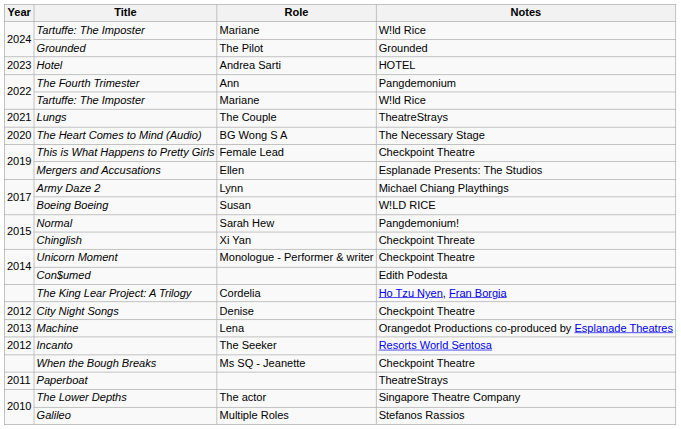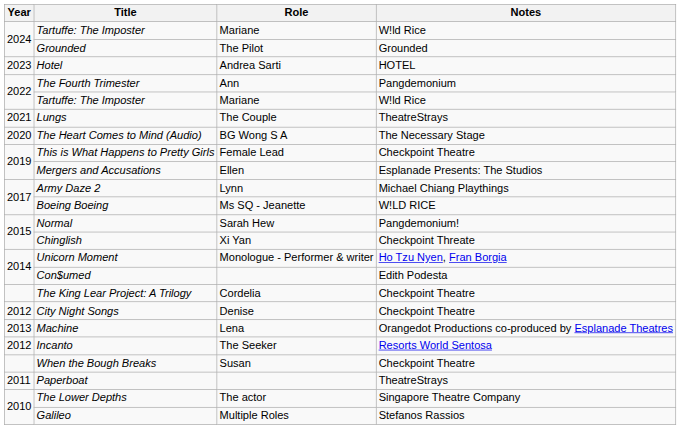Boeing Boeing | Role: Susan -> Ms SQ - Jeanette
Unicorn Moment | Notes: Checkpoint Theatre -> Ho Tzu Nyen, Fran Borgia
The King Lear Project: A Trilogy | Notes: Ho Tzu Nyen, Fran Borgia -> Checkpoint Theatre
When the Bough Breaks | Role: Ms SQ - Jeanette -> Susan
